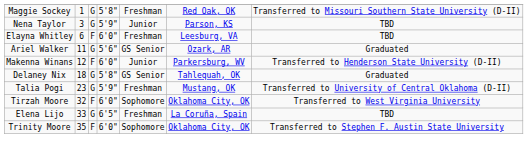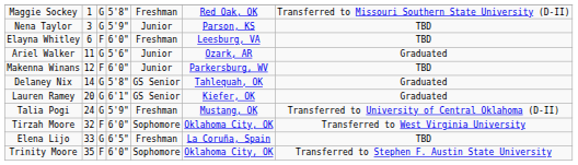Ariel Walker | column 5: GS Senior -> Junior
Makenna Winans | column 7: Transferred to Henderson State University (D-II) -> TBD
Delaney Nix | column 2: 18 -> 14
+ row: Lauren Ramey | 20 | G | 6'1" | GS Senior | Kiefer, OK | Graduated
Talia Pogi | column 2: 23 -> 24
